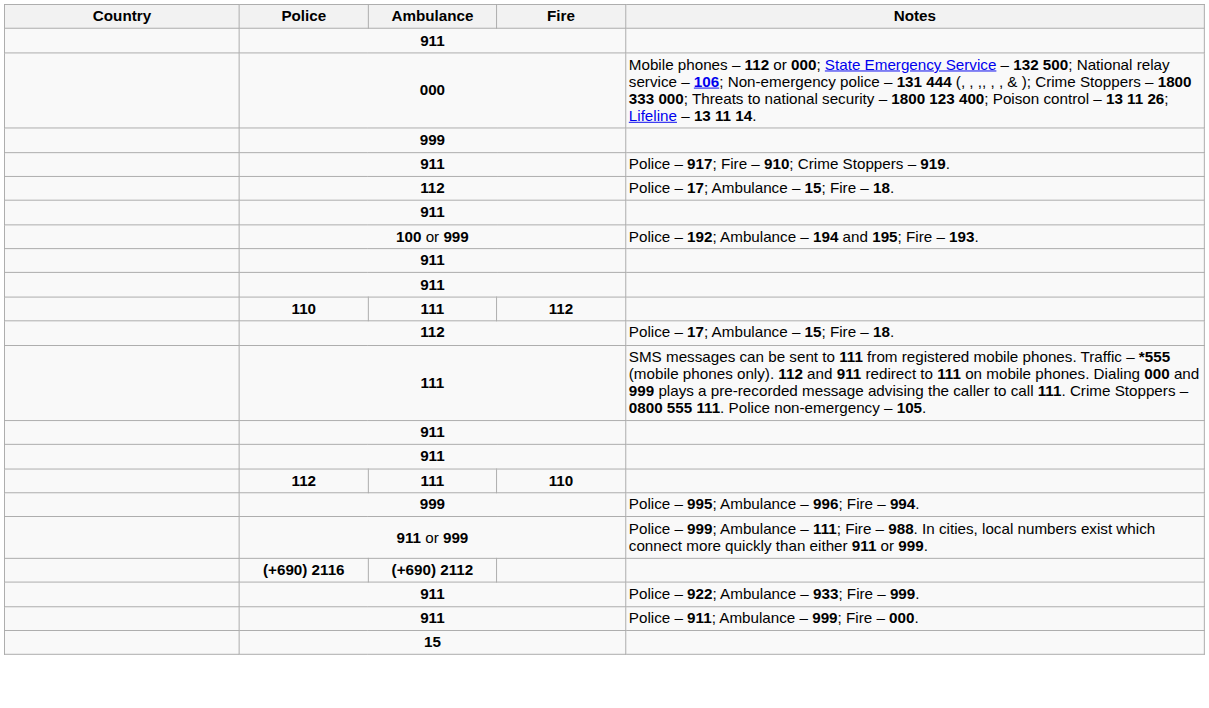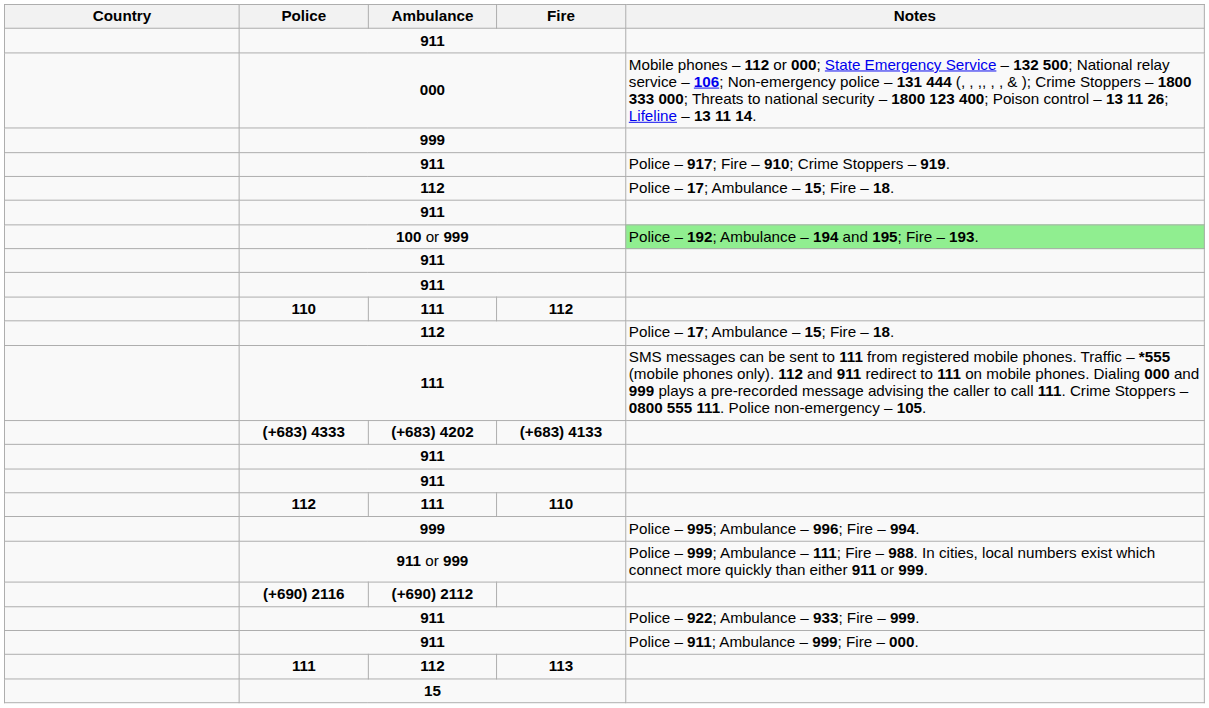100 or 999 | Notes: no background -> lightgreen background
+ row: (+683) 4333 | (+683) 4202 | (+683) 4133
+ row: 111 | 112 | 113
